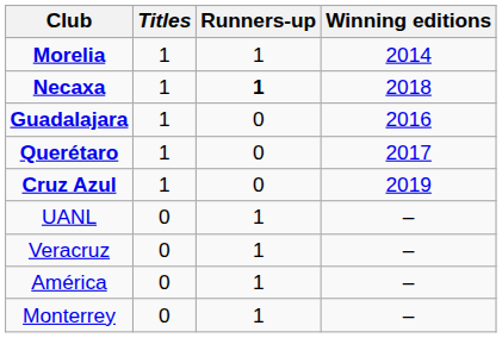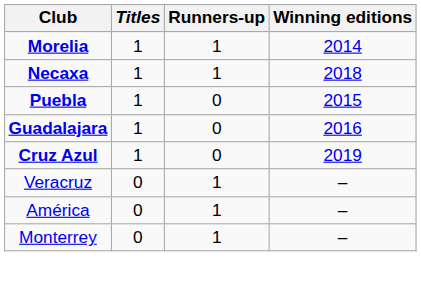Necaxa | Runners-up: bold -> normal
+ row: Puebla | 1 | 0 | 2015
- row: Querétaro | 1 | 0 | 2017
- row: UANL | 0 | 1 | –
